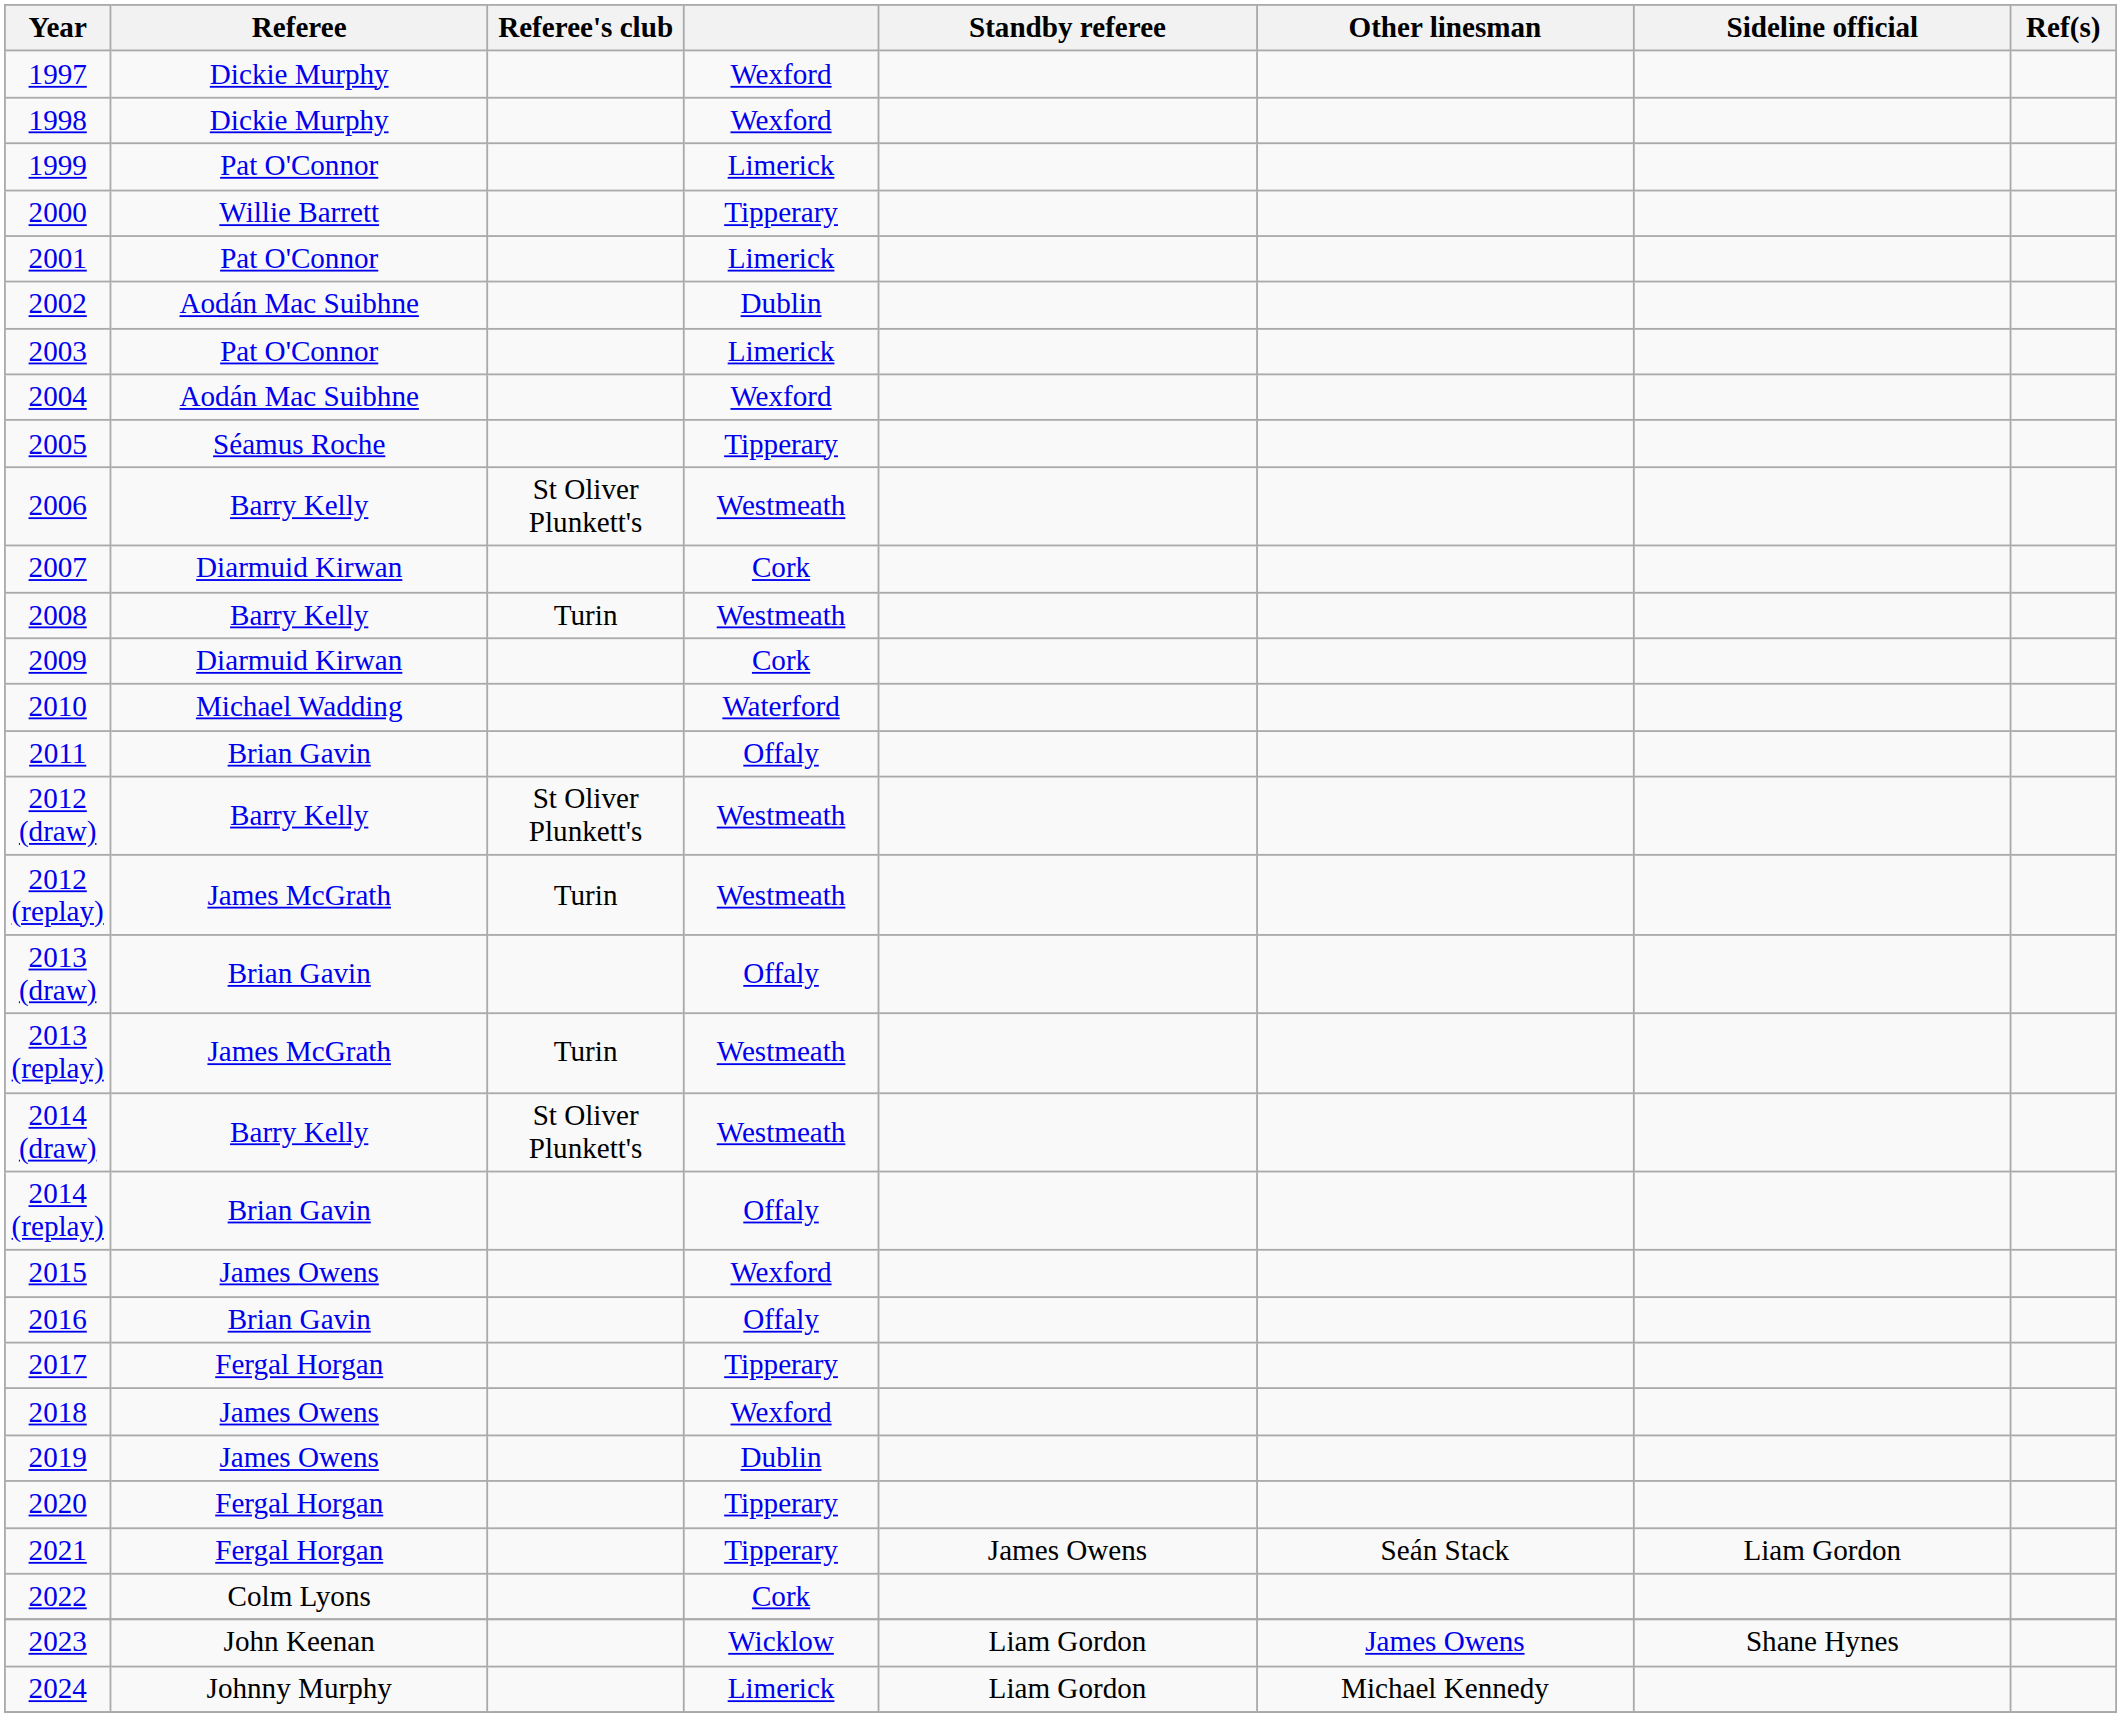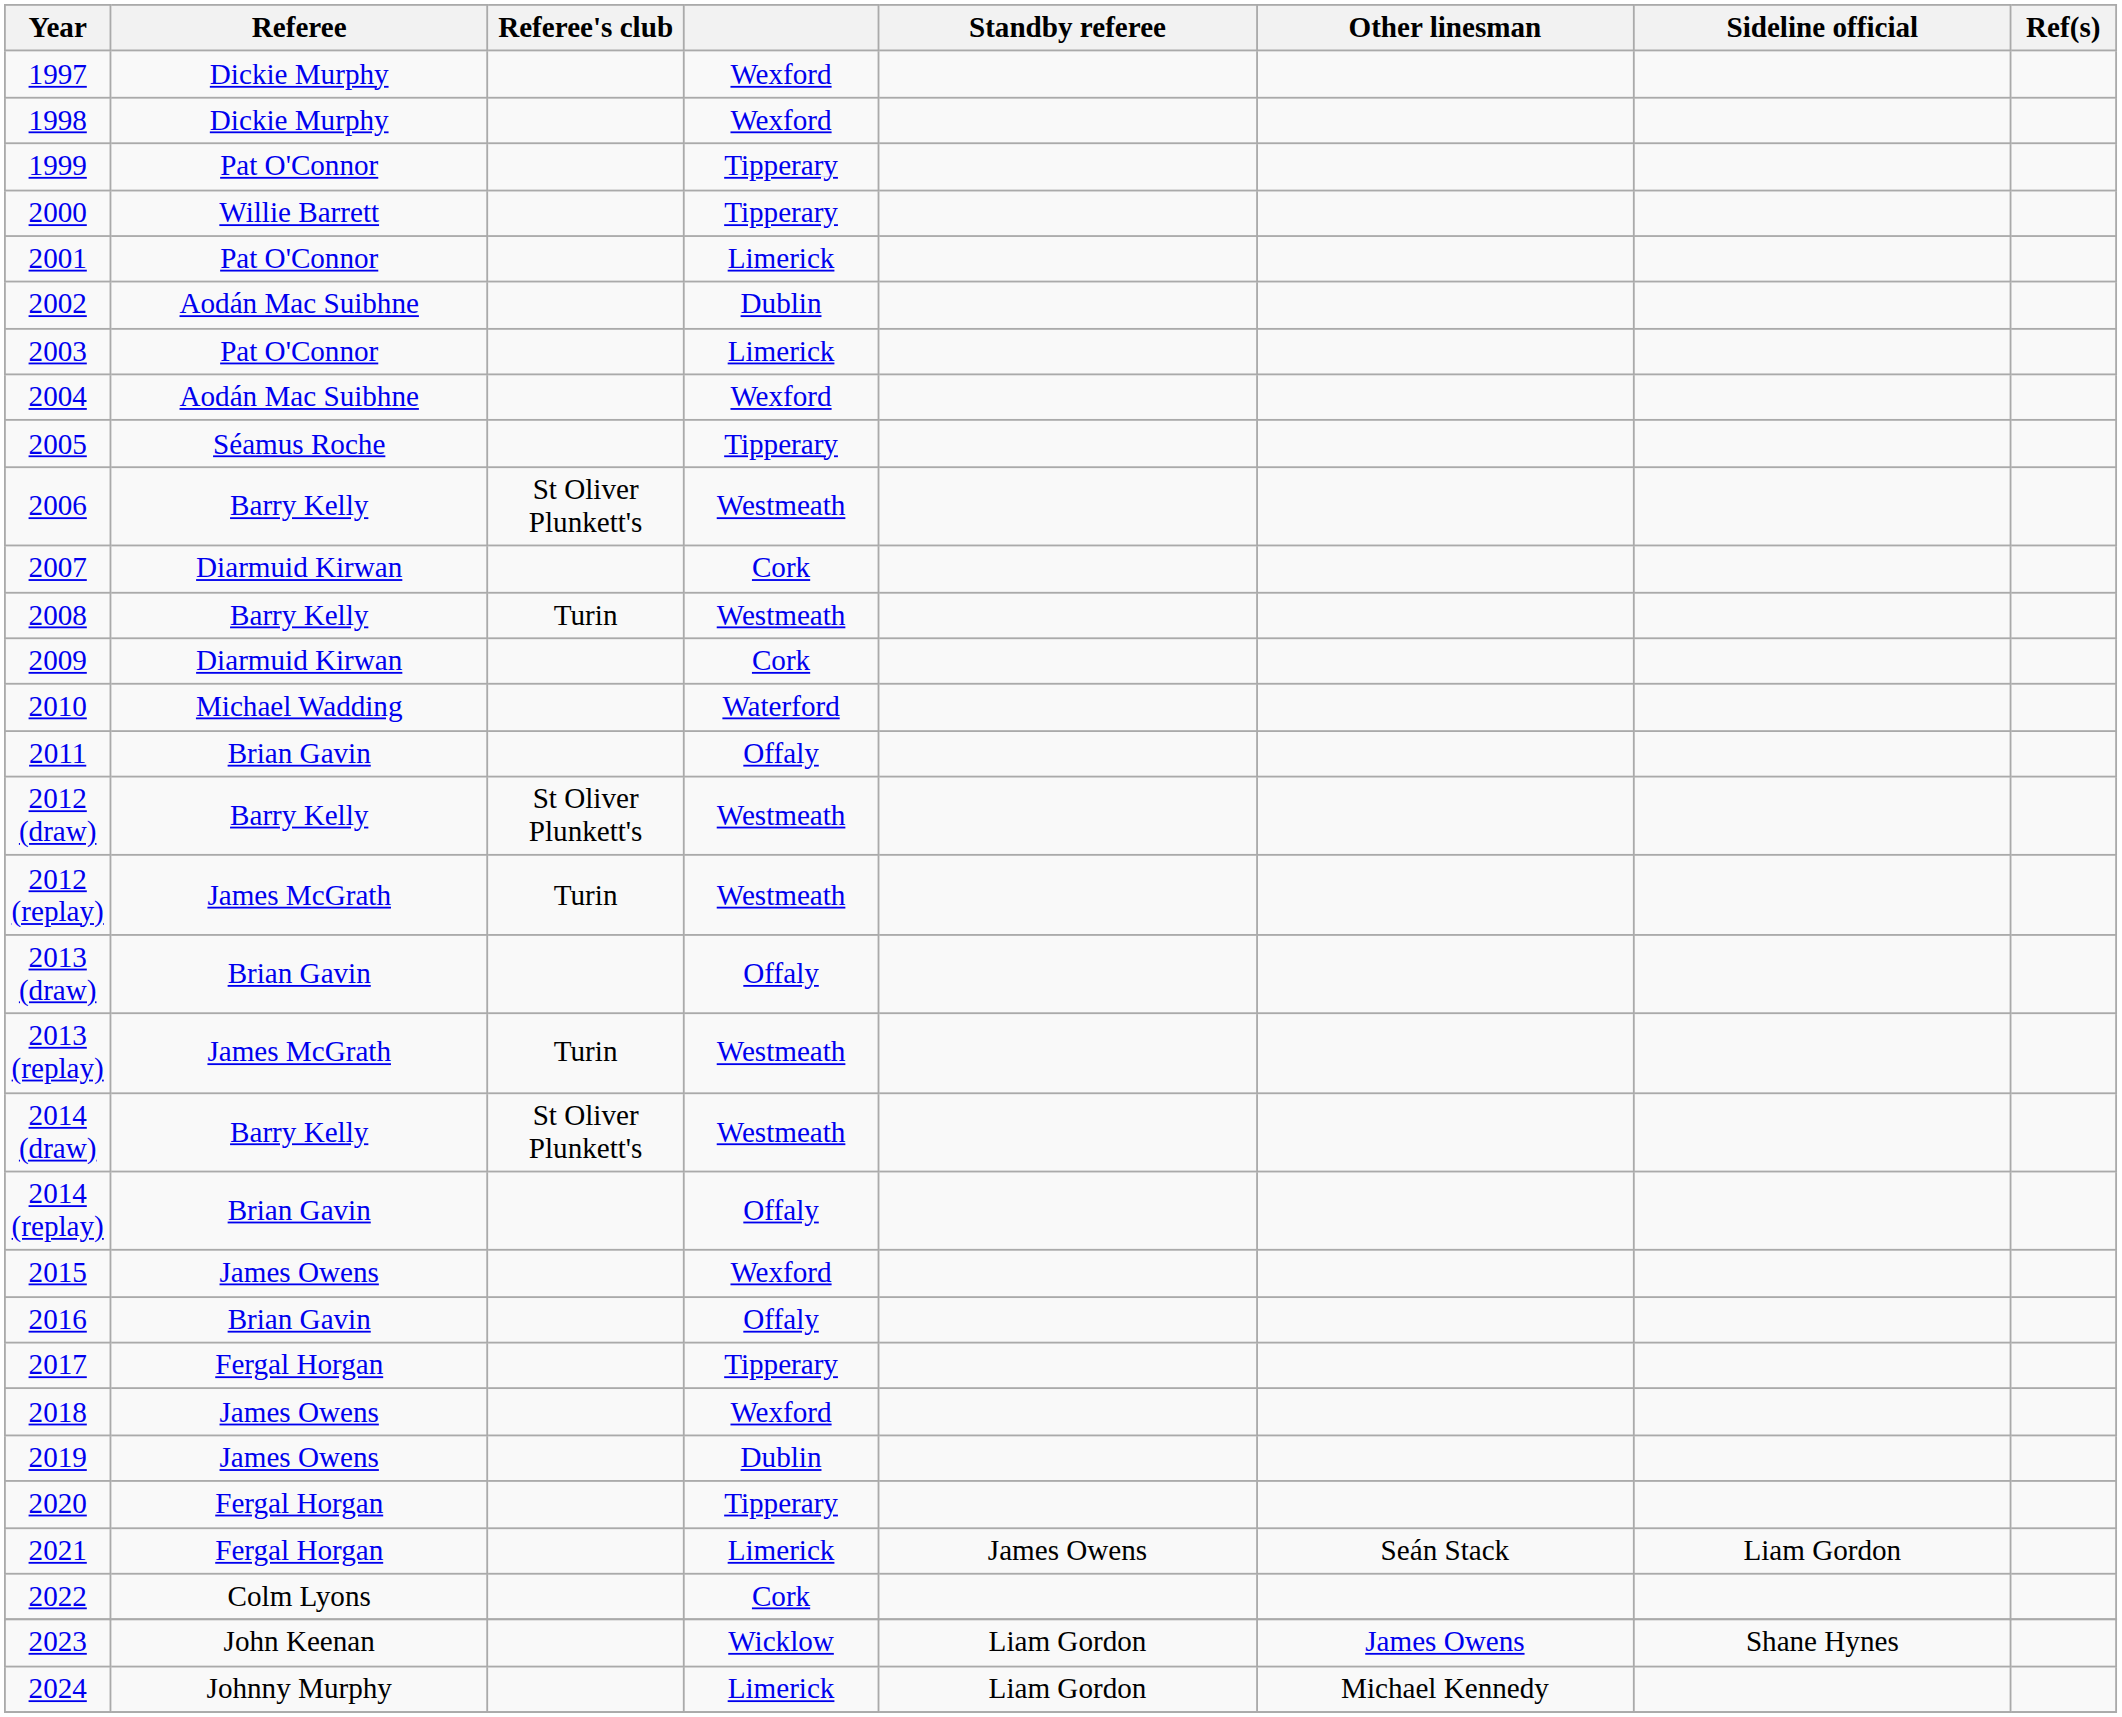1999 | column 4: Limerick -> Tipperary
2021 | column 4: Tipperary -> Limerick
